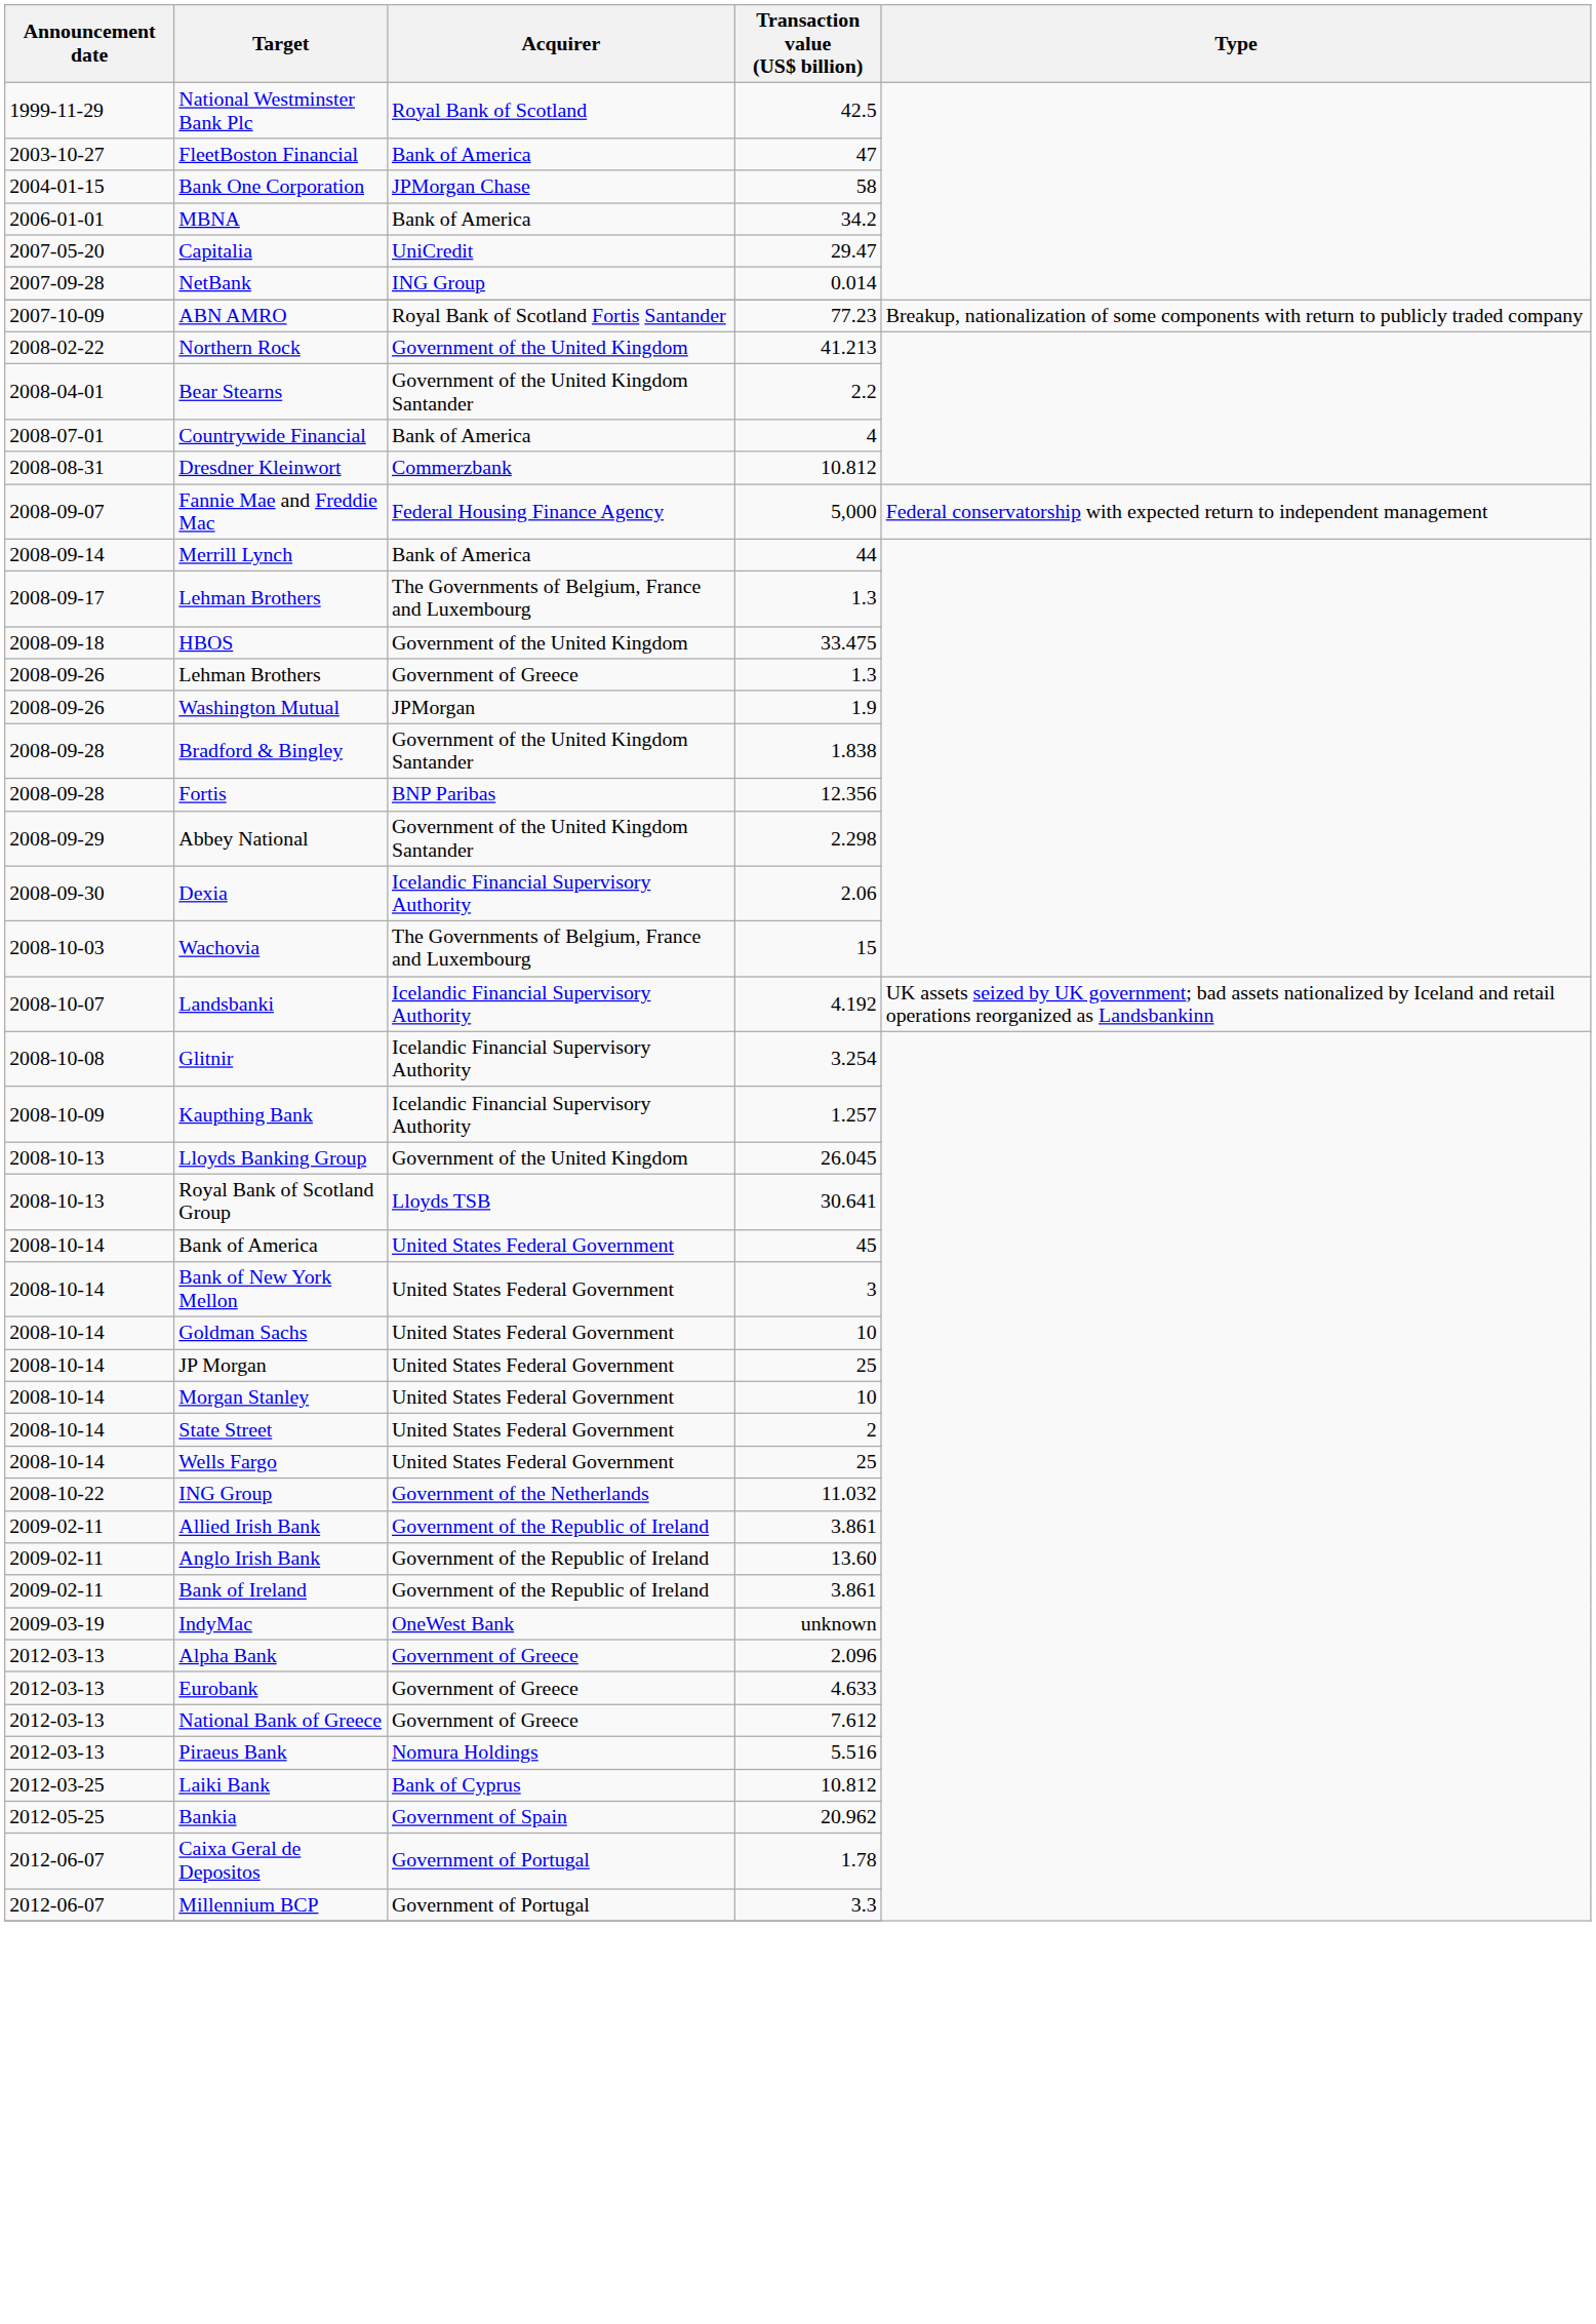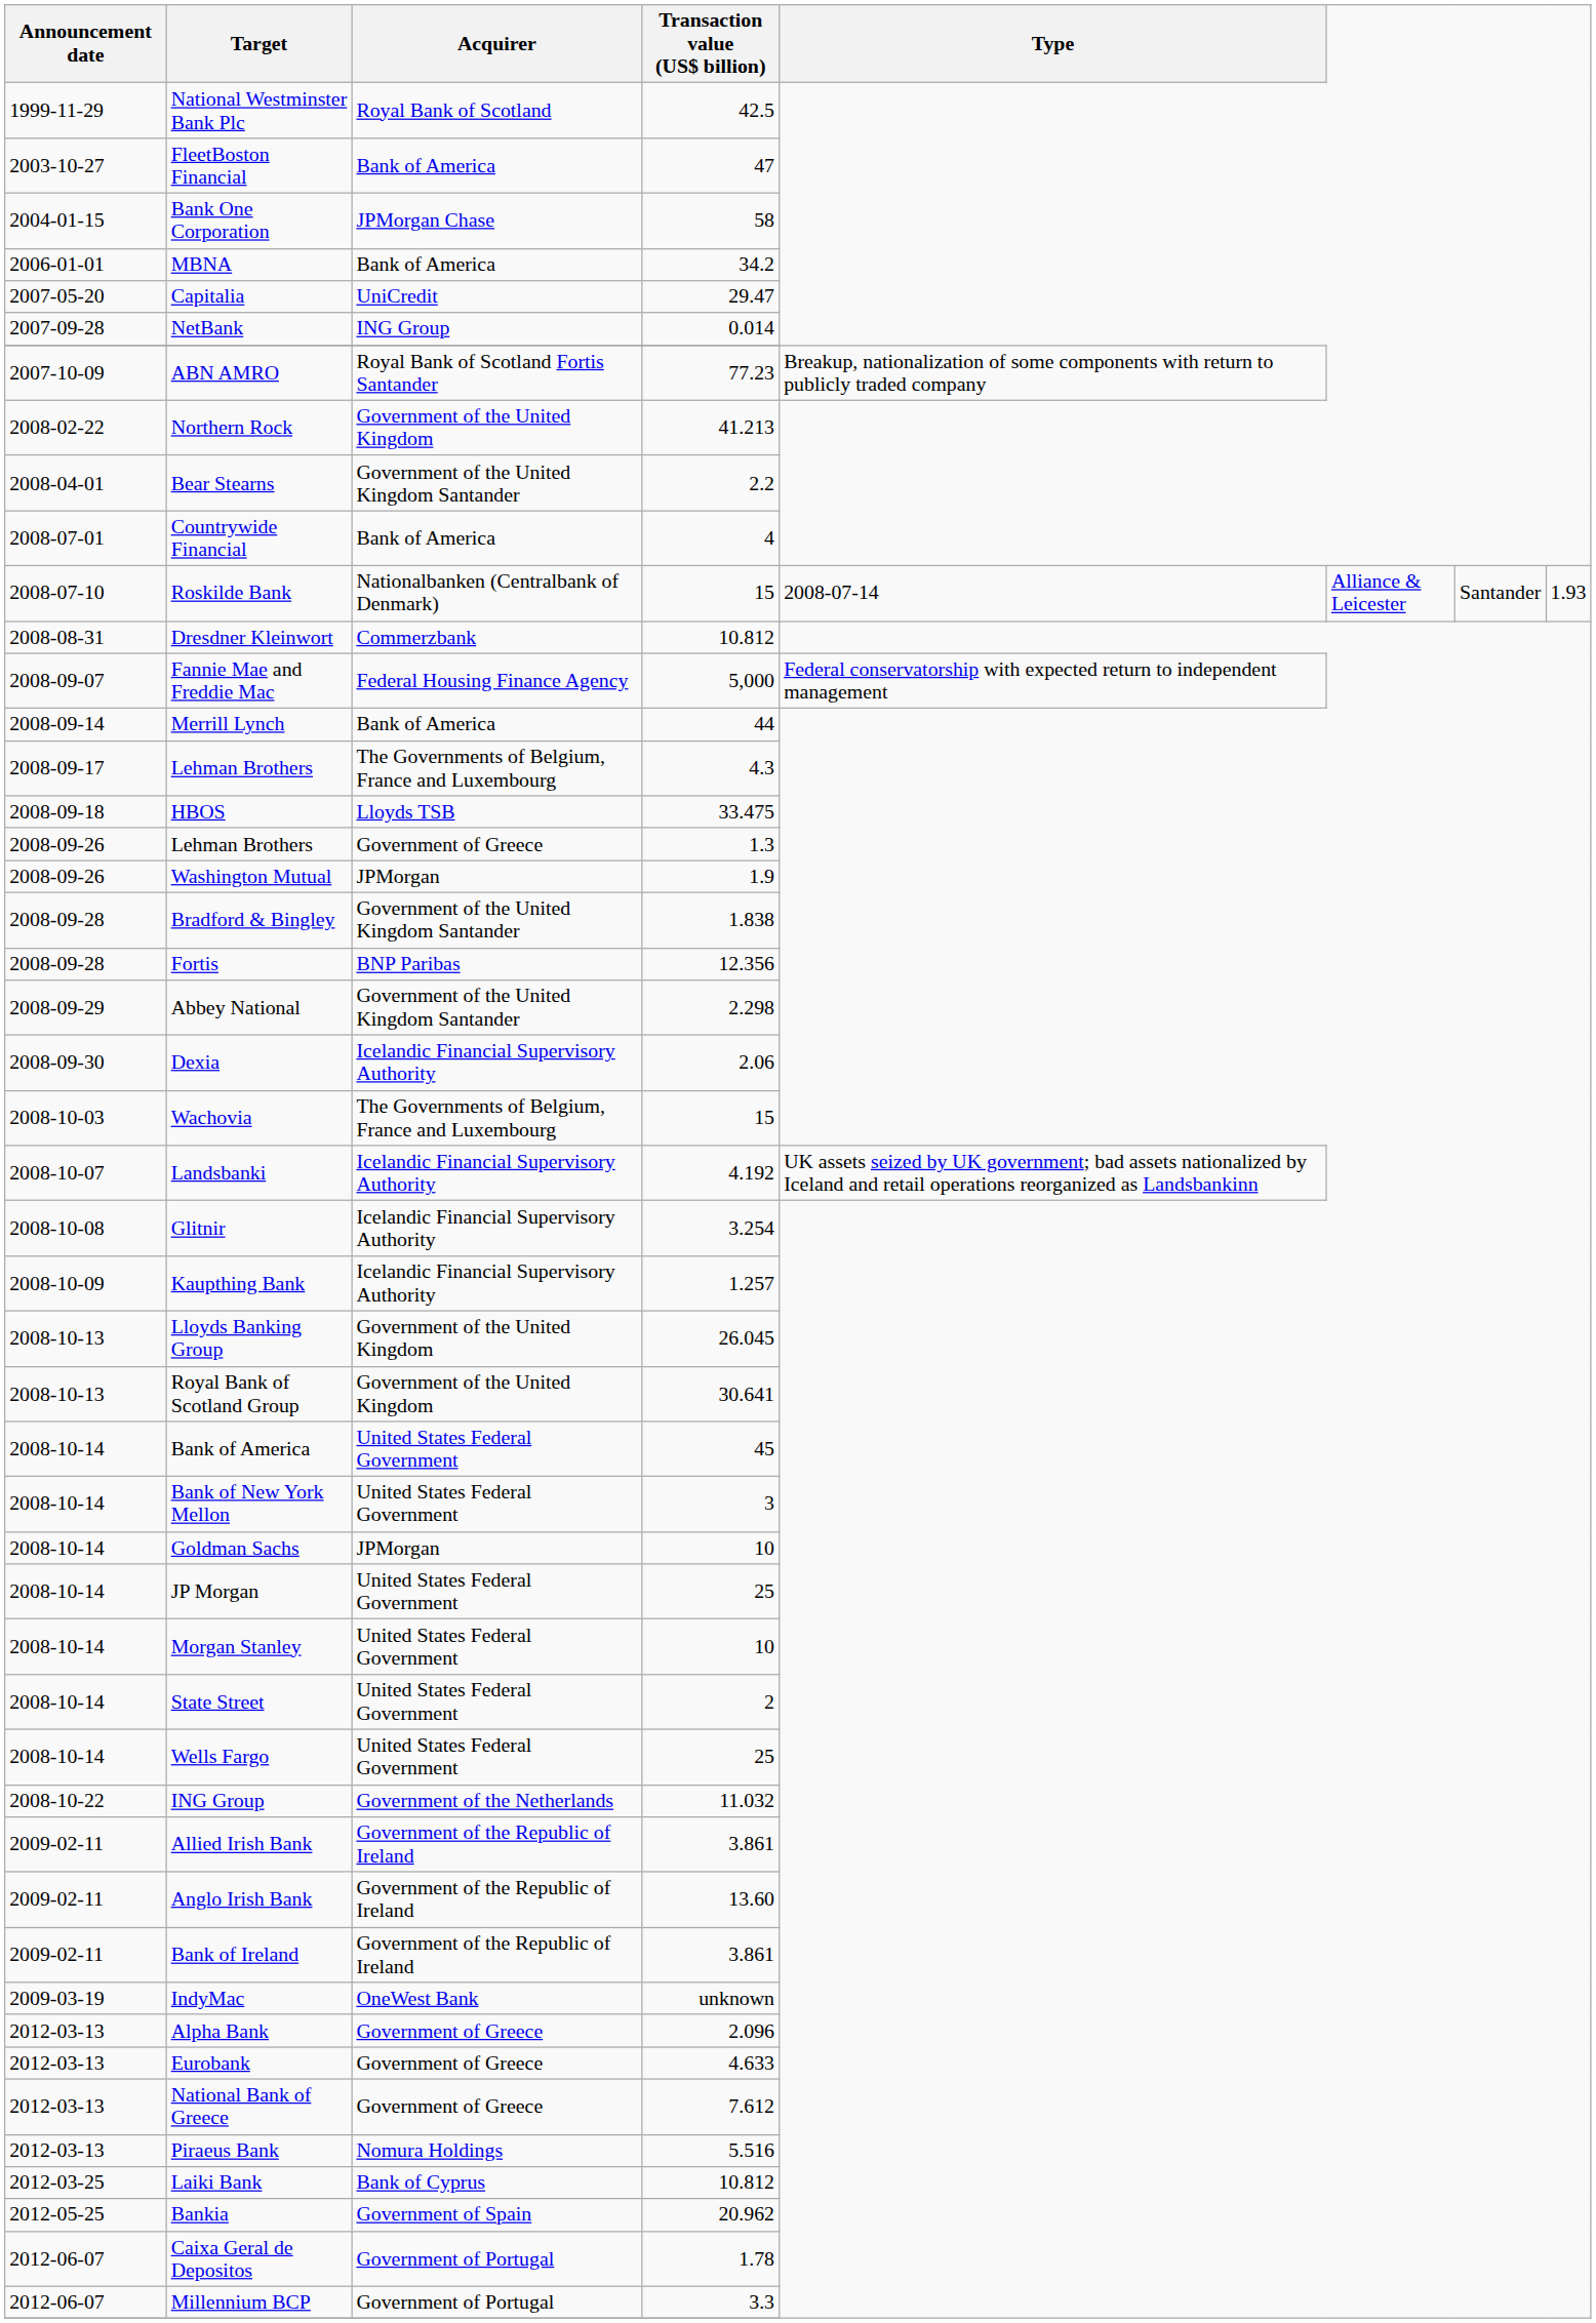+ row: 2008-07-10 | Roskilde Bank | Nationalbanken (Centralbank of Denmark) | 15 | 2008-07-14 | Alliance & Leicester | Santander | 1.93
2008-09-17 / Lehman Brothers | Transaction value (US$ billion): 1.3 -> 4.3
HBOS | Acquirer: Government of the United Kingdom -> Lloyds TSB
Royal Bank of Scotland Group | Acquirer: Lloyds TSB -> Government of the United Kingdom
Goldman Sachs | Acquirer: United States Federal Government -> JPMorgan
